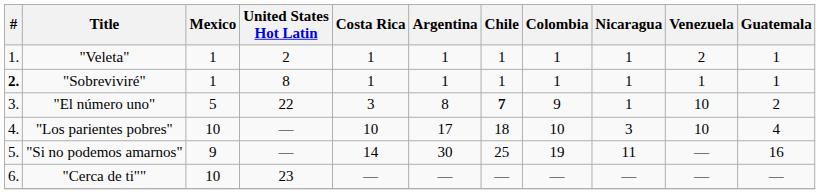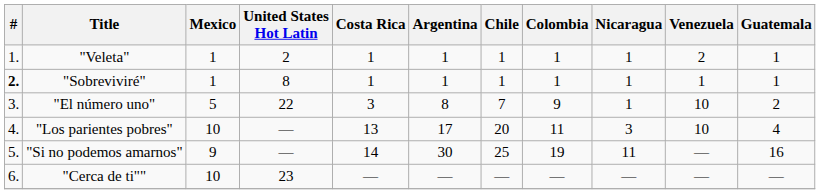"El número uno" | Chile: bold -> normal
"Los parientes pobres" | Costa Rica: 10 -> 13
"Los parientes pobres" | Chile: 18 -> 20
"Los parientes pobres" | Colombia: 10 -> 11
